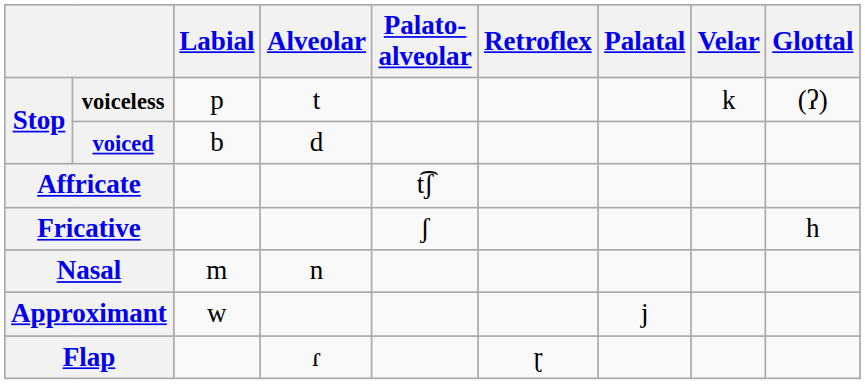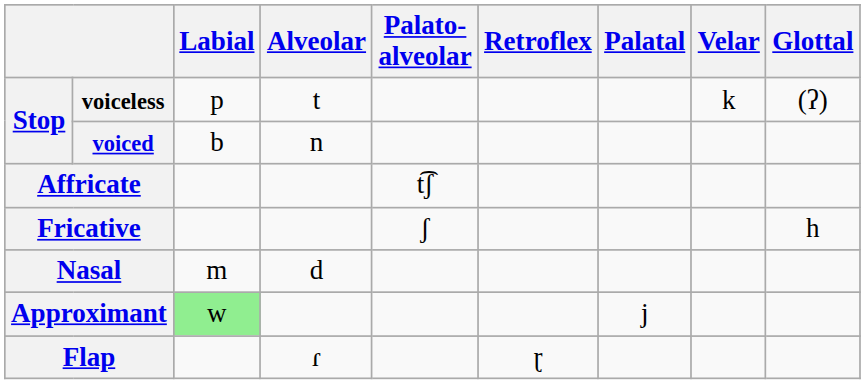voiced | Alveolar: d -> n
Nasal | Alveolar: n -> d
Approximant | Labial: no background -> lightgreen background
